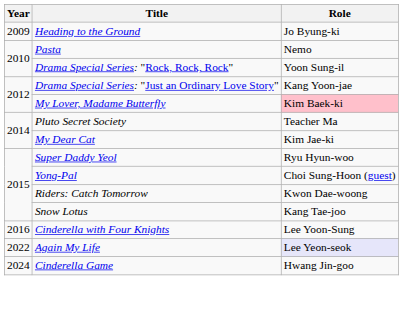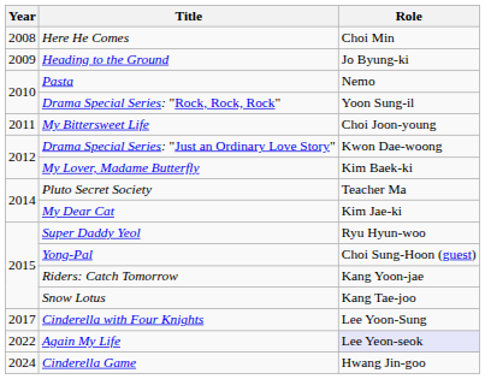+ row: 2008 | Here He Comes | Choi Min
+ row: 2011 | My Bittersweet Life | Choi Joon-young
Drama Special Series: "Just an Ordinary Love Story" | Role: Kang Yoon-jae -> Kwon Dae-woong
My Lover, Madame Butterfly | Role: pink background -> no background
Riders: Catch Tomorrow | Role: Kwon Dae-woong -> Kang Yoon-jae
Cinderella with Four Knights | Year: 2016 -> 2017
